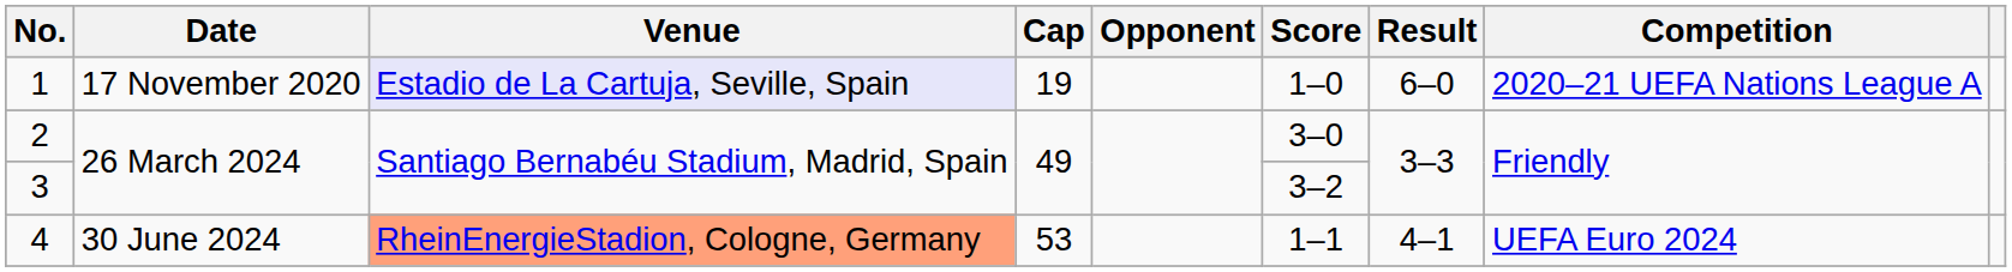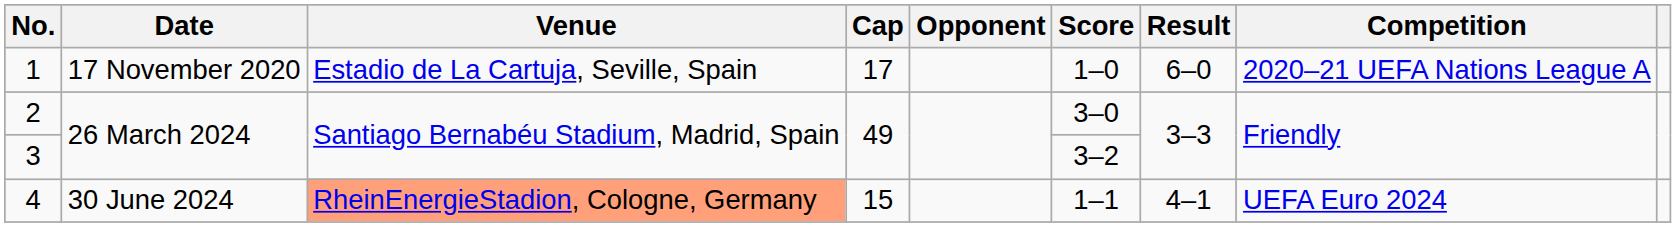1 | Venue: lavender background -> no background
1 | Cap: 19 -> 17
4 | Cap: 53 -> 15
